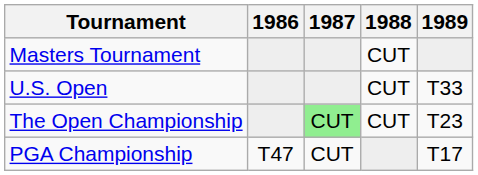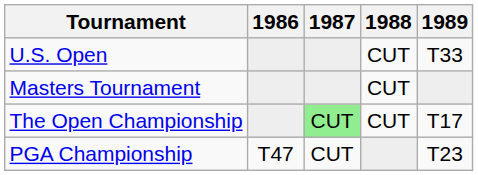rows swapped: Masters Tournament <-> U.S. Open
The Open Championship | 1989: T23 -> T17
PGA Championship | 1989: T17 -> T23
